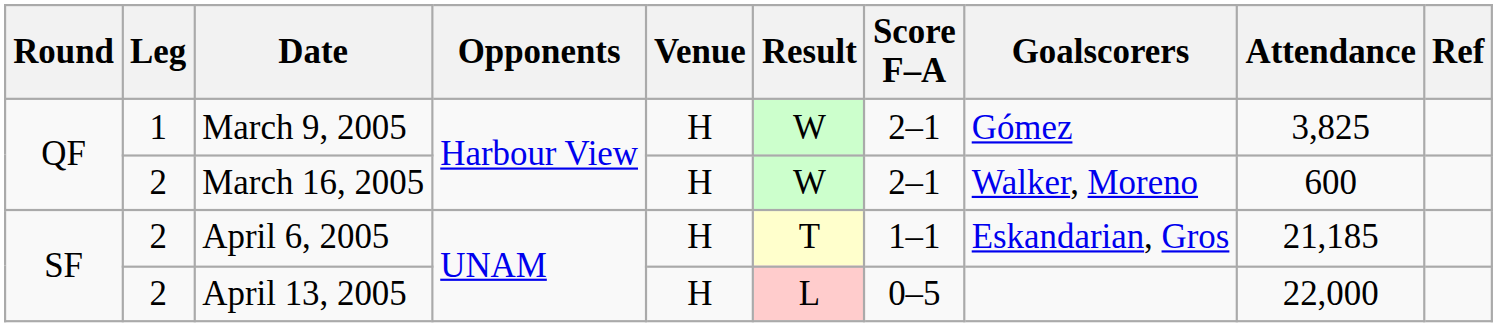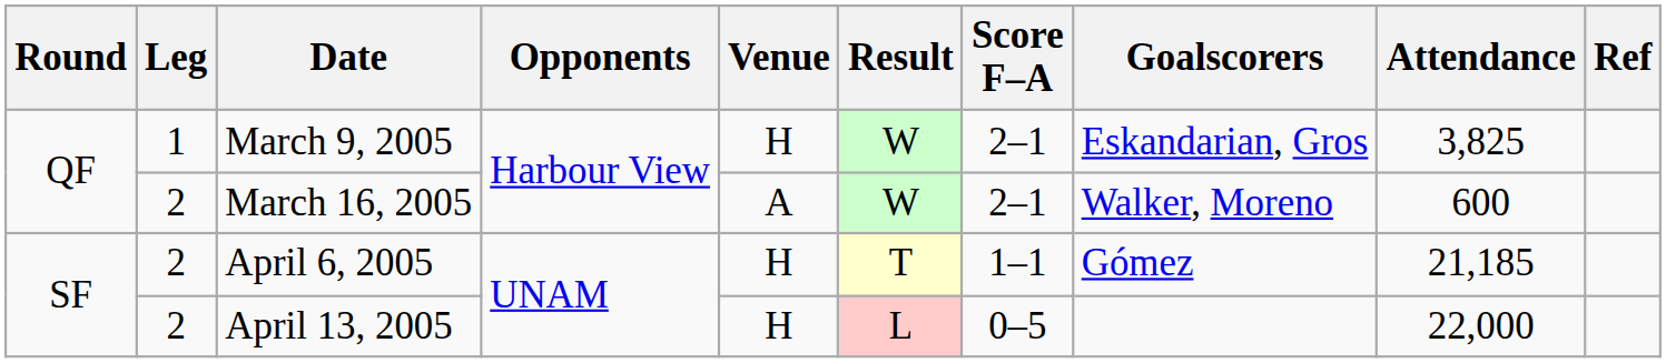March 9, 2005 | Goalscorers: Gómez -> Eskandarian, Gros
March 16, 2005 | Venue: H -> A
April 6, 2005 | Goalscorers: Eskandarian, Gros -> Gómez
